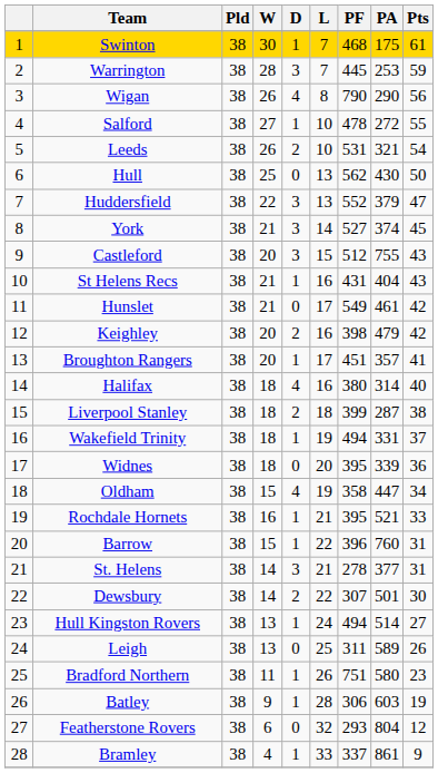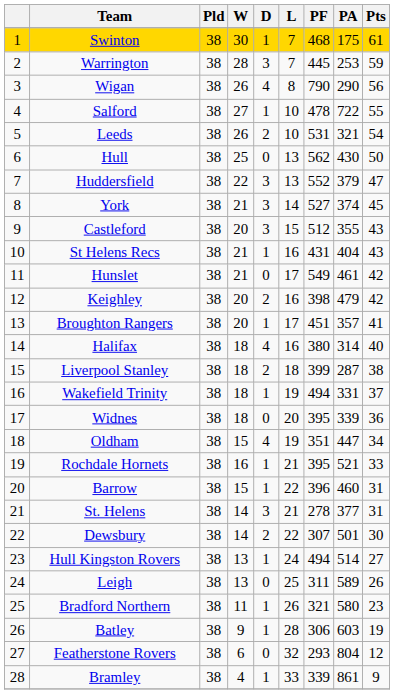Salford | PA: 272 -> 722
Castleford | PA: 755 -> 355
Oldham | PF: 358 -> 351
Barrow | PA: 760 -> 460
Bradford Northern | PF: 751 -> 321
Bramley | PF: 337 -> 339
